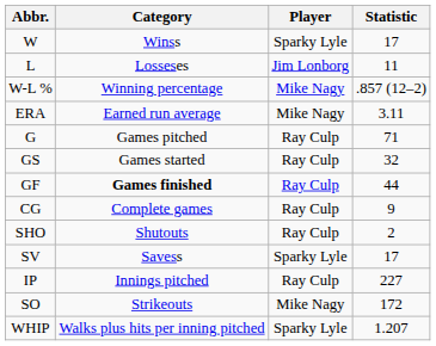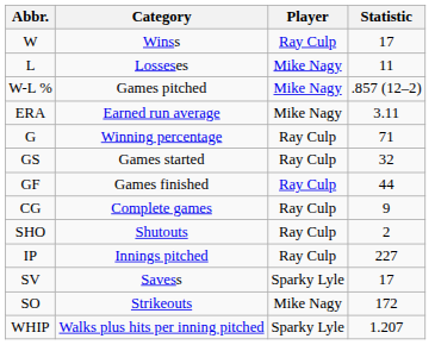W | Player: Sparky Lyle -> Ray Culp
L | Player: Jim Lonborg -> Mike Nagy
W-L % | Category: Winning percentage -> Games pitched
G | Category: Games pitched -> Winning percentage
GF | Category: bold -> normal
rows swapped: SV <-> IP
